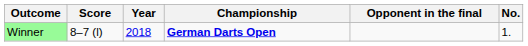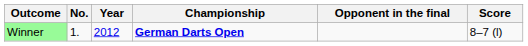columns swapped: No. <-> Score
Winner | Year: 2018 -> 2012
